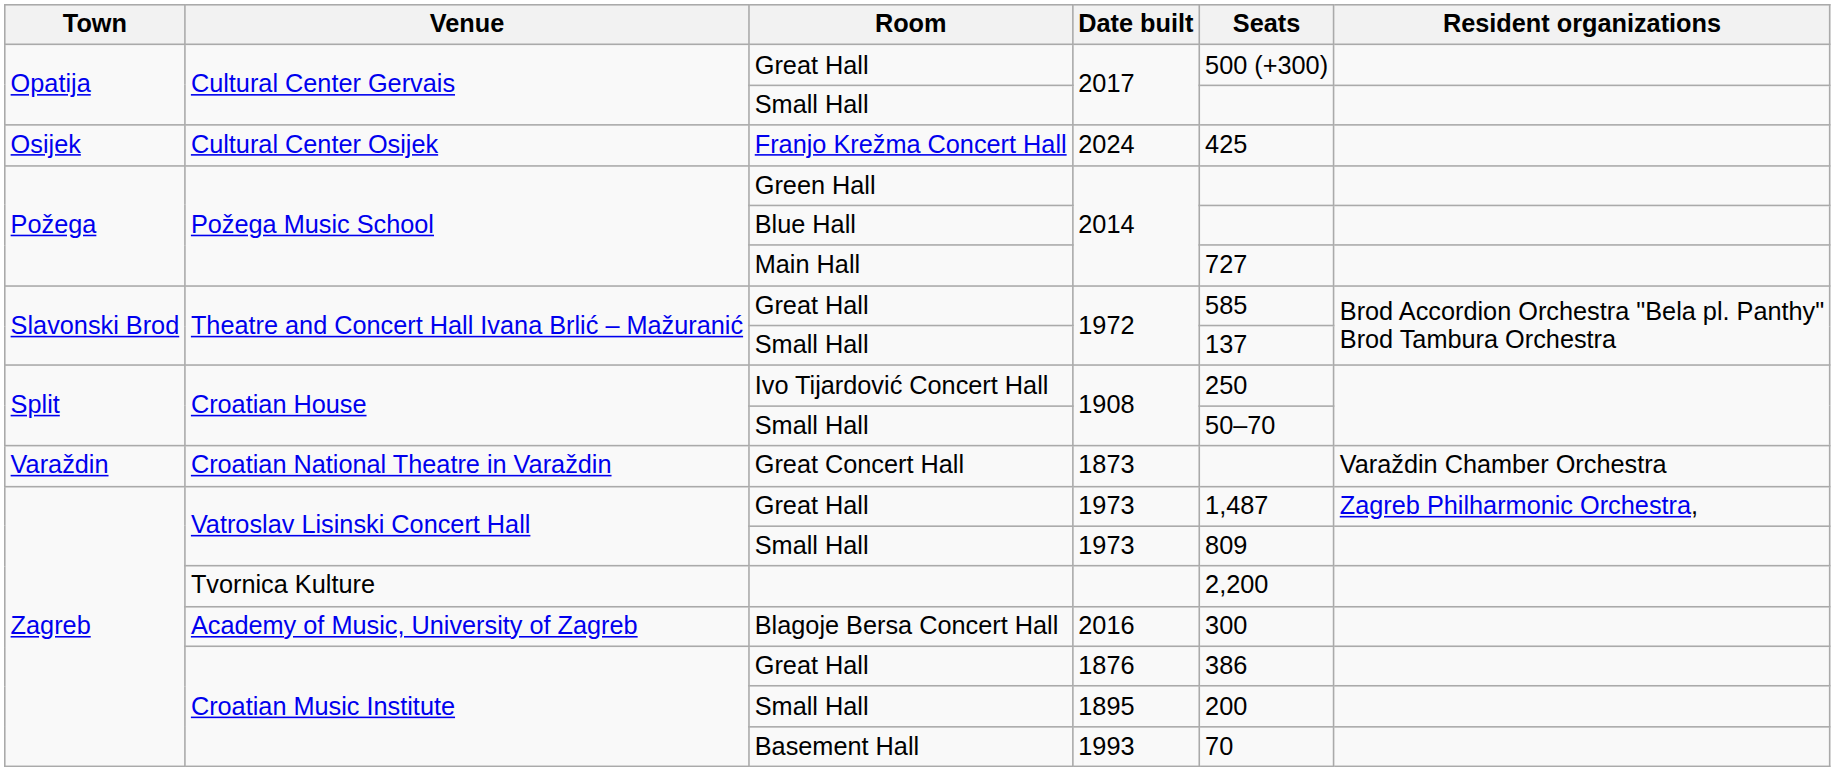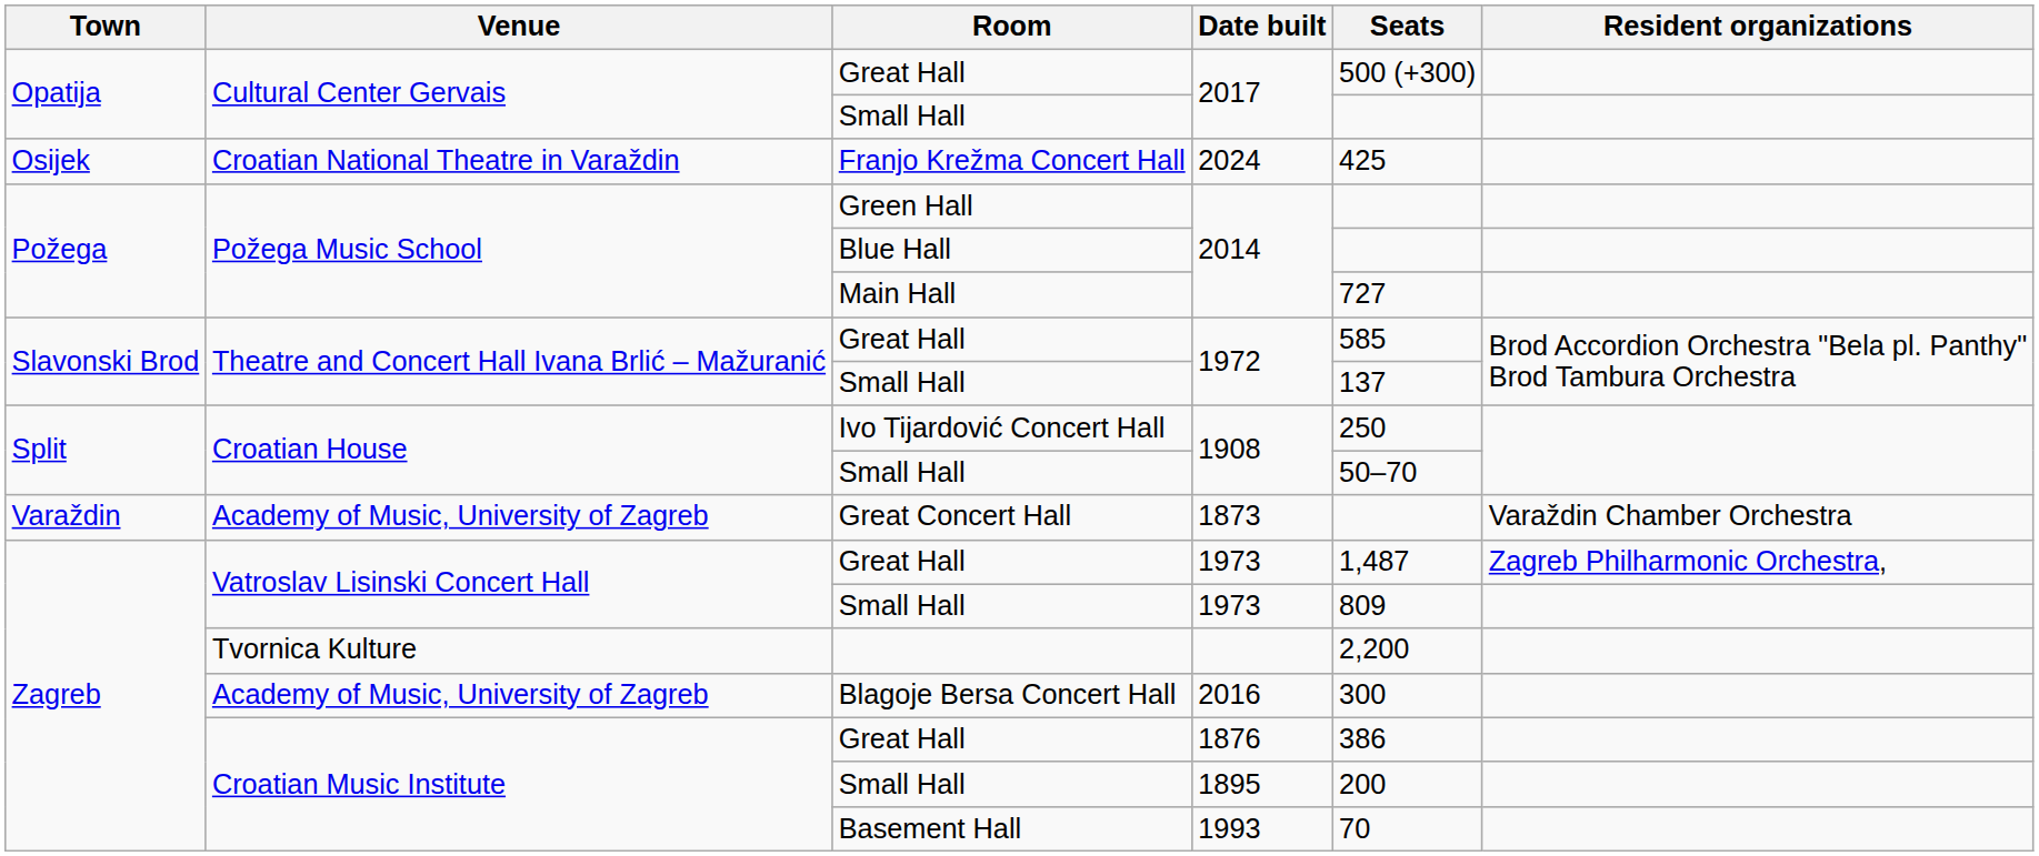2024 | Venue: Cultural Center Osijek -> Croatian National Theatre in Varaždin
1873 | Venue: Croatian National Theatre in Varaždin -> Academy of Music, University of Zagreb
